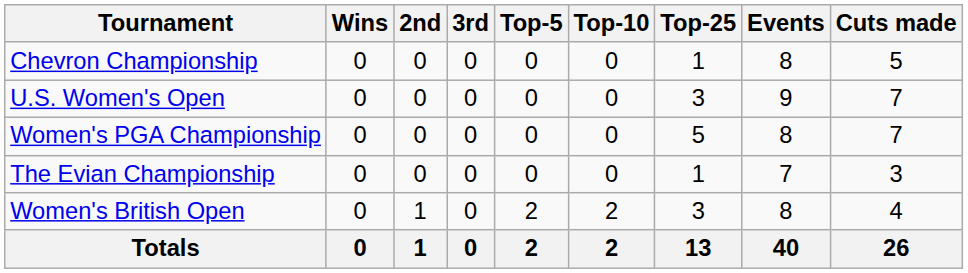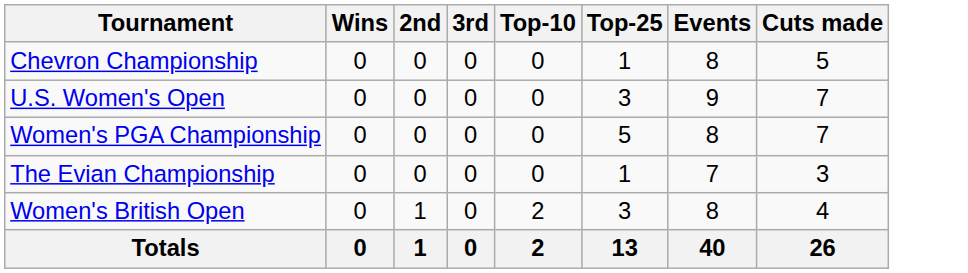- column: Top-5 | 0 | 0 | 0 | 0 | 2 | 2
